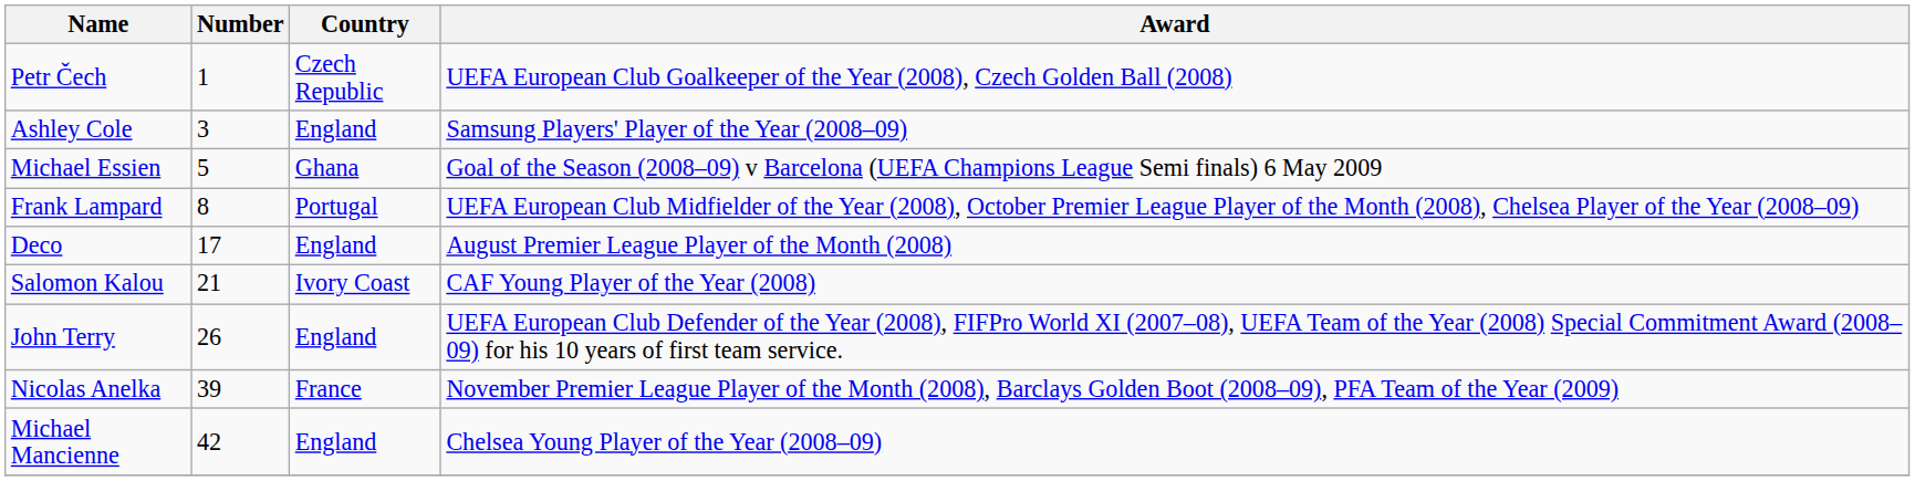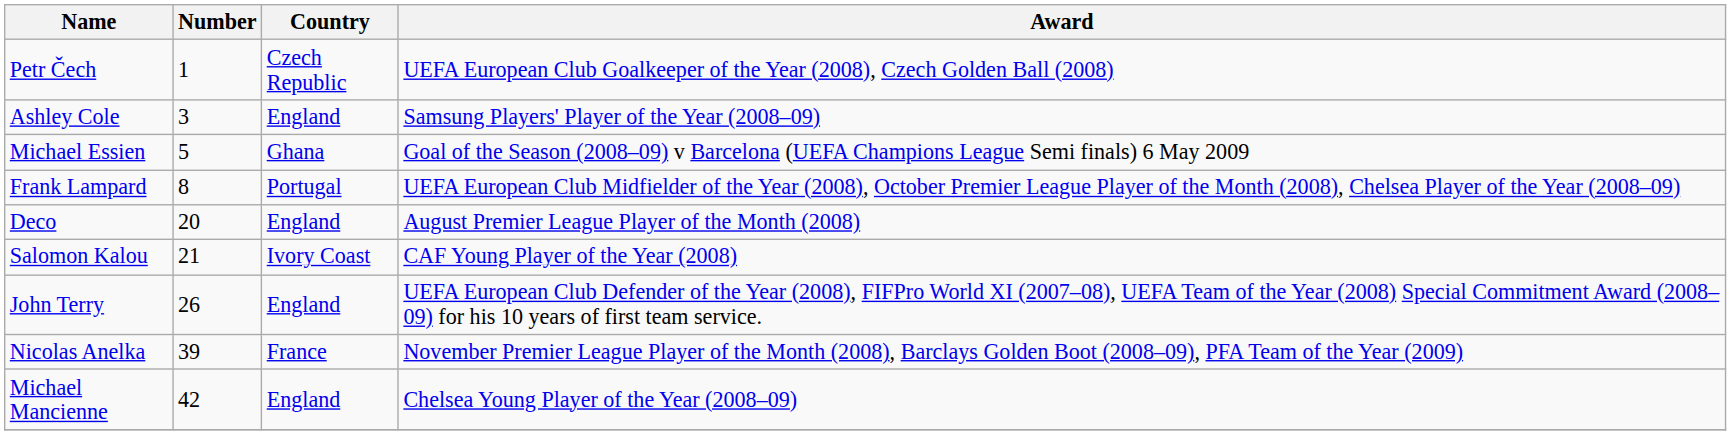Deco | Number: 17 -> 20
